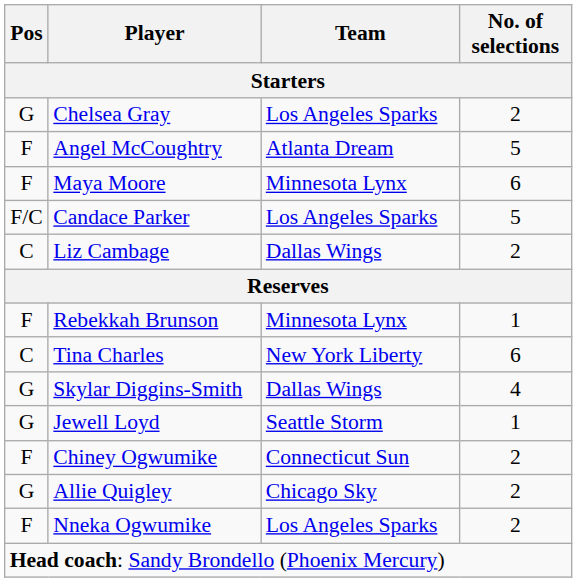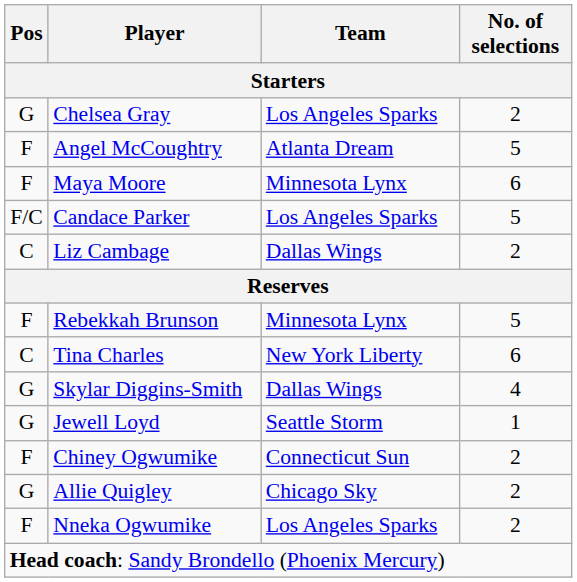Rebekkah Brunson | No. of selections: 1 -> 5
